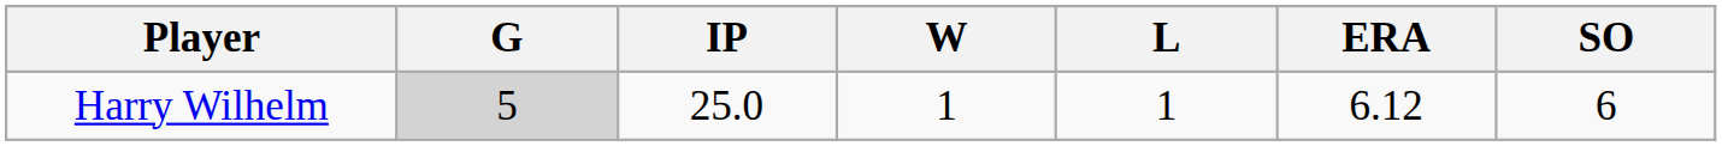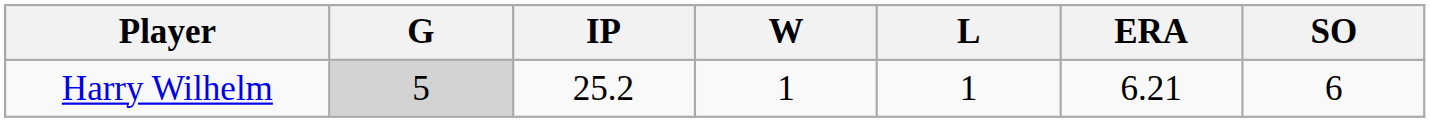Harry Wilhelm | IP: 25.0 -> 25.2
Harry Wilhelm | ERA: 6.12 -> 6.21
